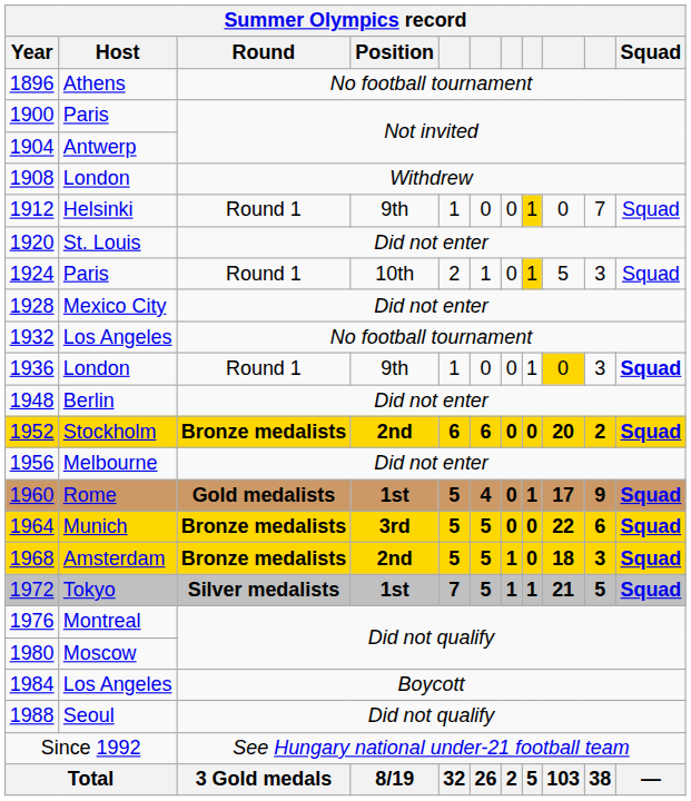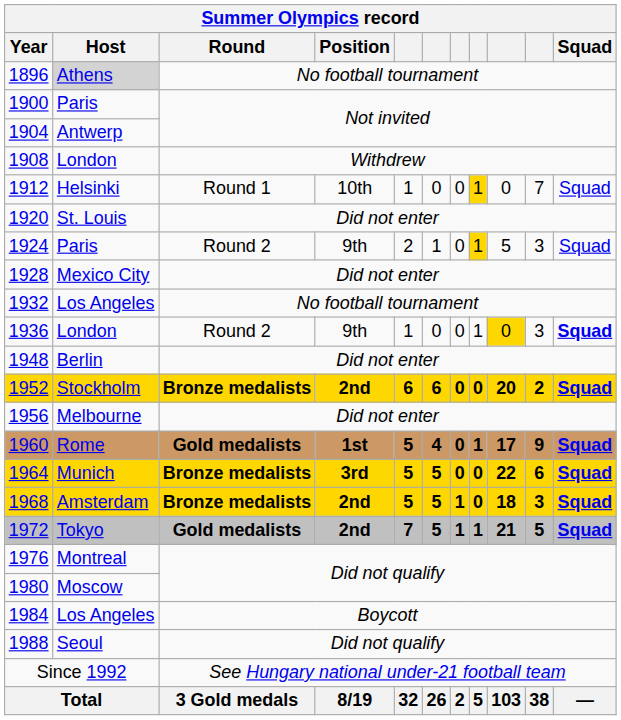1896 | Host: no background -> lightgrey background
1912 | Position: 9th -> 10th
1924 | Round: Round 1 -> Round 2
1924 | Position: 10th -> 9th
1936 | Round: Round 1 -> Round 2
1972 | Round: Silver medalists -> Gold medalists
1972 | Position: 1st -> 2nd
